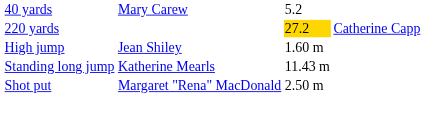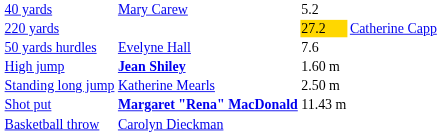+ row: 50 yards hurdles | Evelyne Hall | 7.6
High jump | column 2: normal -> bold
Standing long jump | column 3: 11.43 m -> 2.50 m
Shot put | column 2: normal -> bold
Shot put | column 3: 2.50 m -> 11.43 m
+ row: Basketball throw | Carolyn Dieckman
